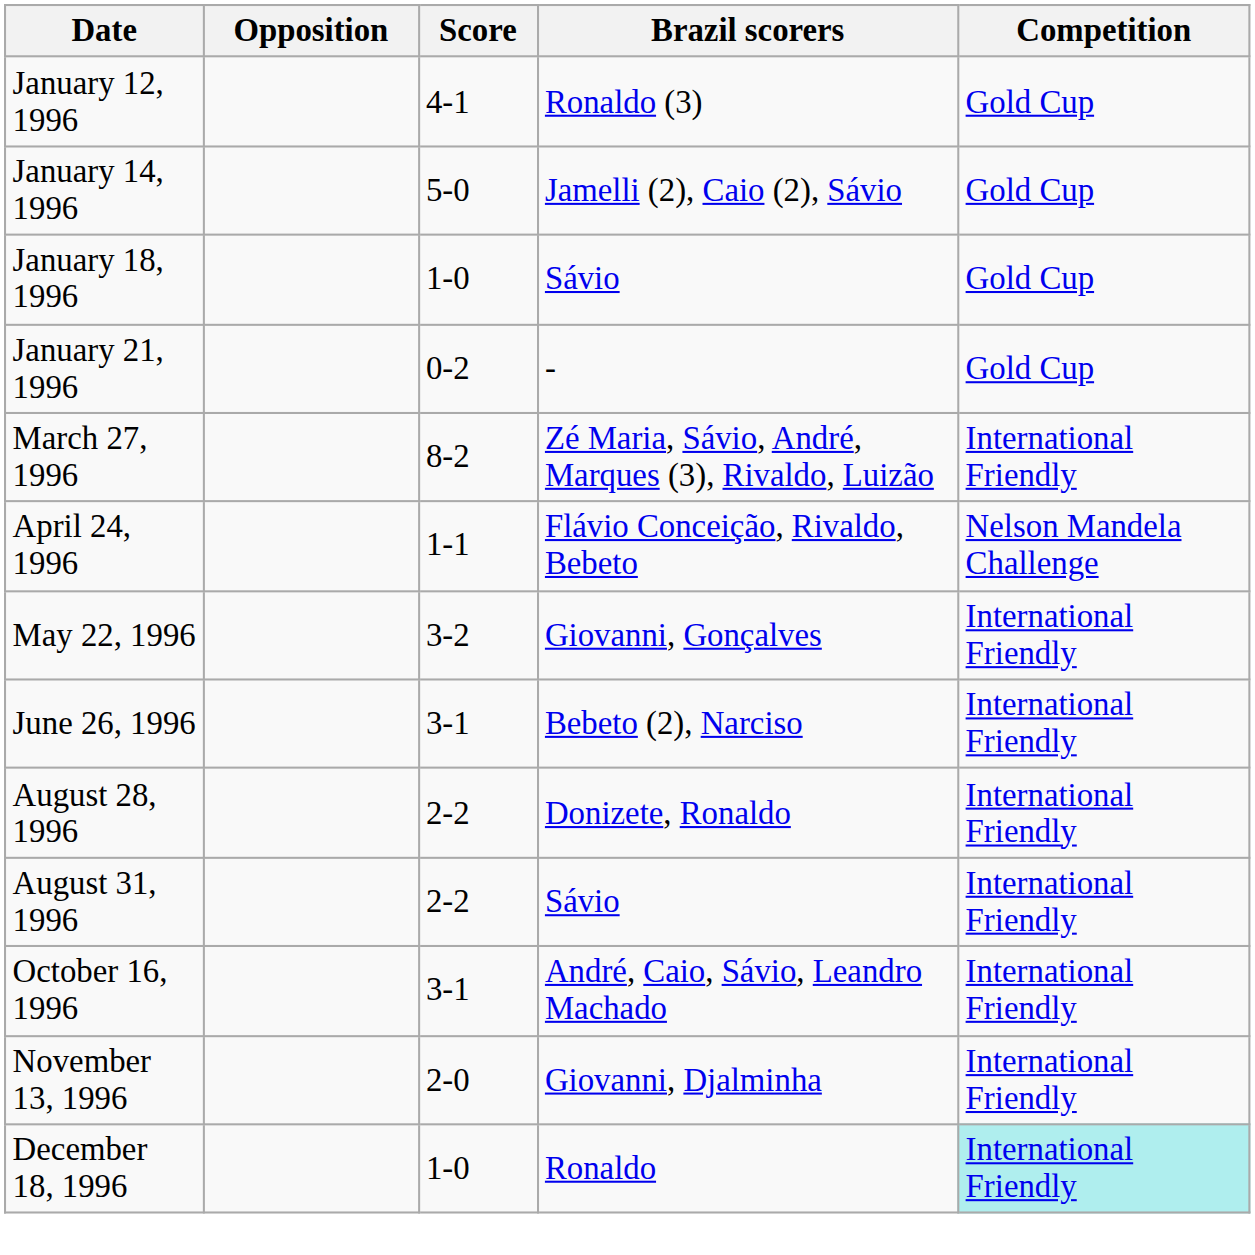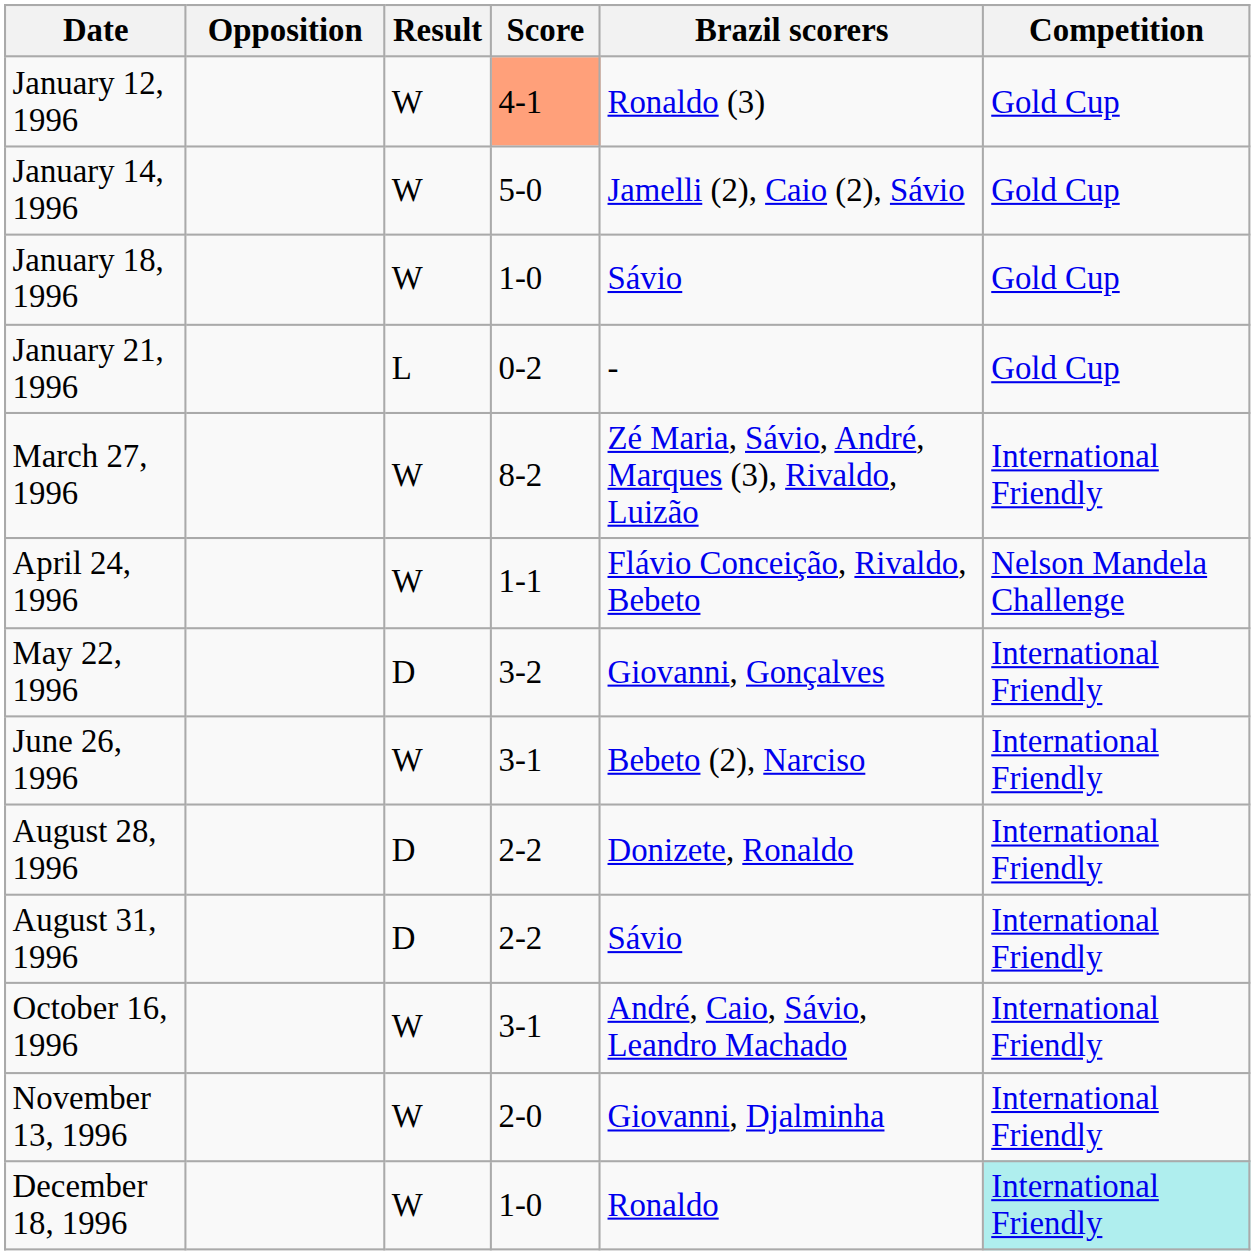+ column: Result | W | W | W | L | W | W | D | W | D | D | W | W | W
January 12, 1996 | Score: no background -> lightsalmon background
